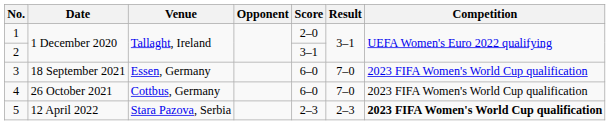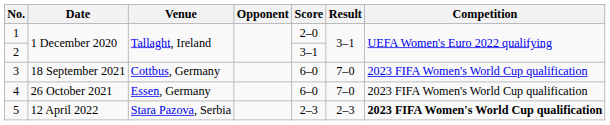3 | Venue: Essen, Germany -> Cottbus, Germany
4 | Venue: Cottbus, Germany -> Essen, Germany
